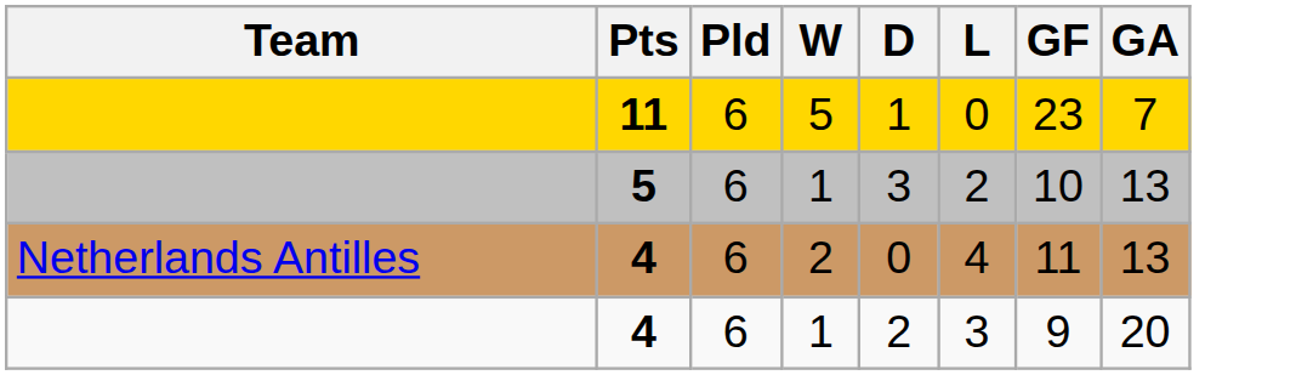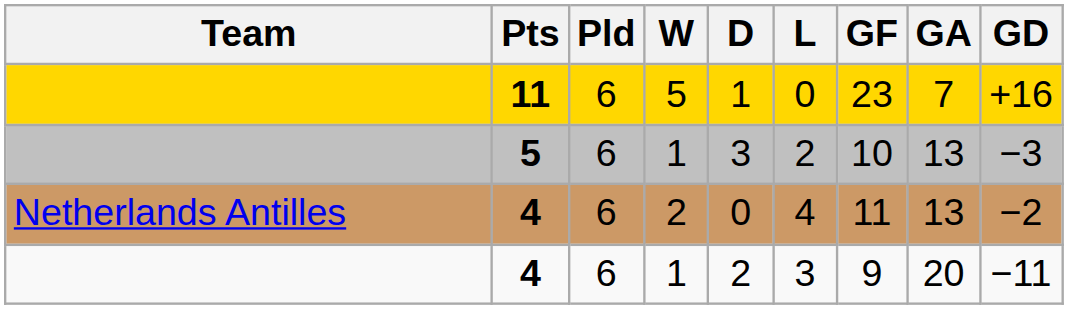+ column: GD | +16 | −3 | −2 | −11
